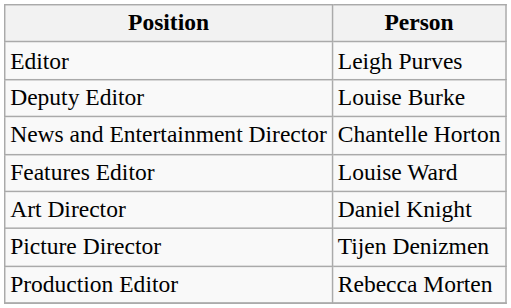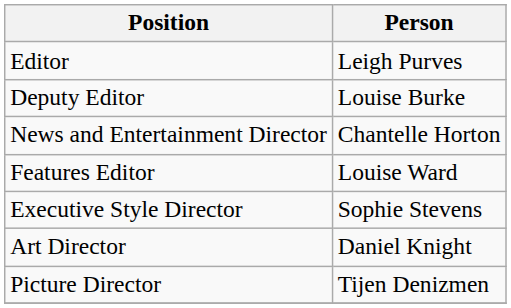+ row: Executive Style Director | Sophie Stevens
- row: Production Editor | Rebecca Morten
